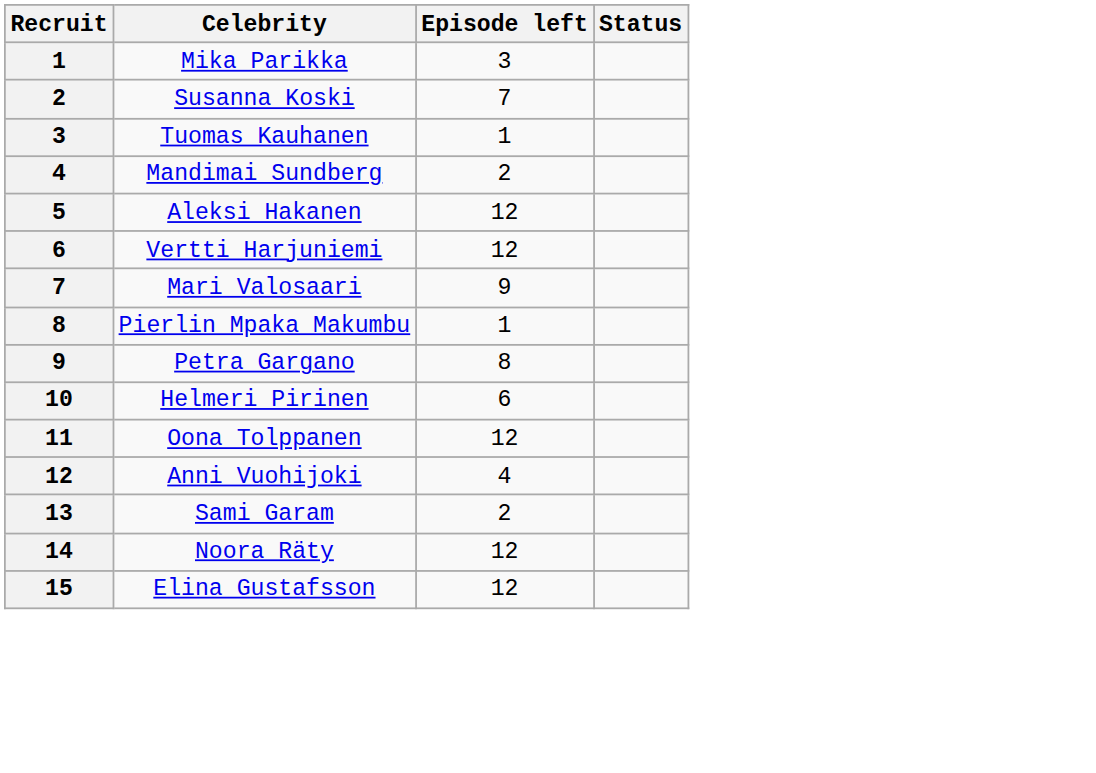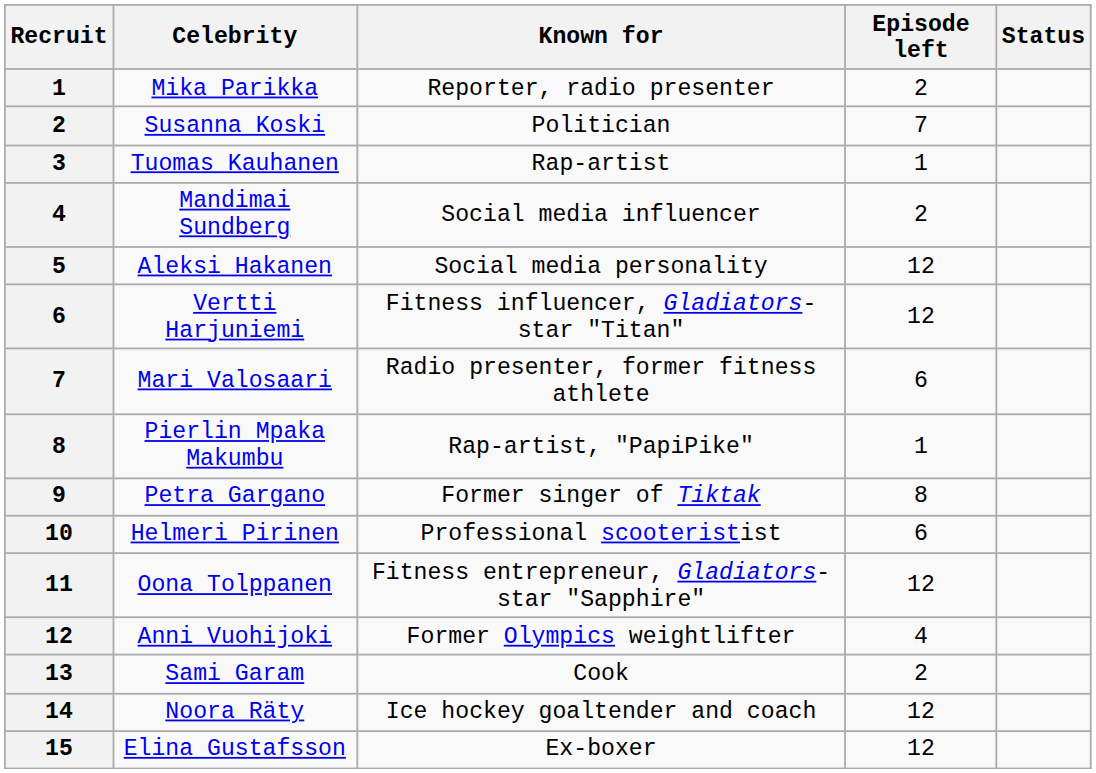+ column: Known for | Reporter, radio presenter | Politician | Rap-artist | Social media influencer | Social media personality | Fitness influencer, Gladiators-star "Titan" | Radio presenter, former fitness athlete | Rap-artist, "PapiPike" | Former singer of Tiktak | Professional scooteristist | Fitness entrepreneur, Gladiators-star "Sapphire" | Former Olympics weightlifter | Cook | Ice hockey goaltender and coach | Ex-boxer
Mika Parikka | Episode left: 3 -> 2
Mari Valosaari | Episode left: 9 -> 6
